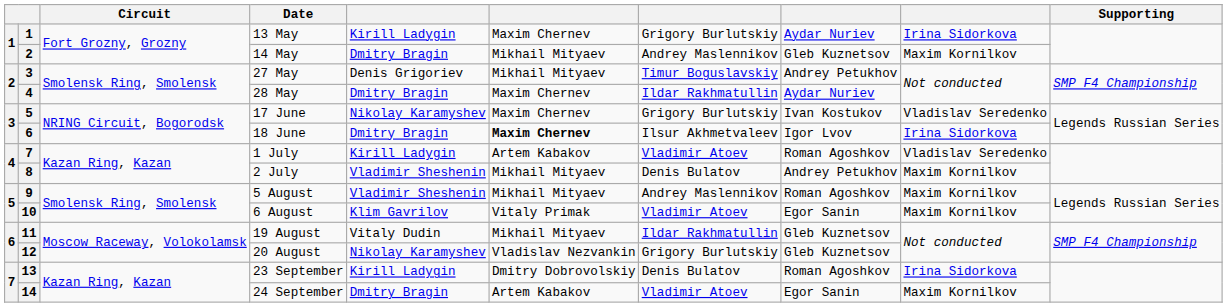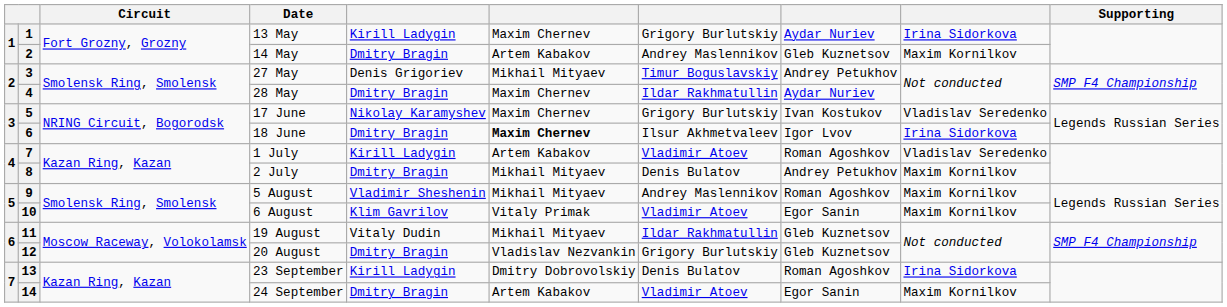14 May | column 6: Mikhail Mityaev -> Artem Kabakov
2 July | column 5: Vladimir Sheshenin -> Dmitry Bragin
20 August | column 5: Nikolay Karamyshev -> Dmitry Bragin
